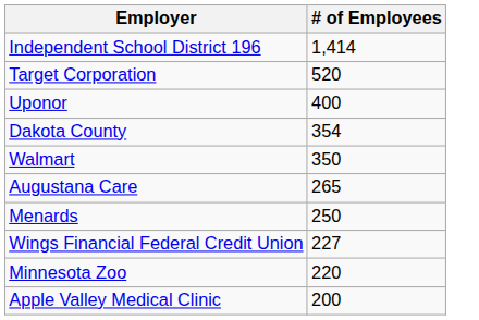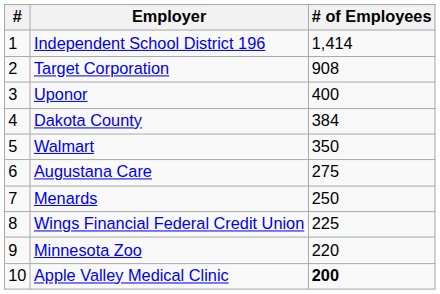+ column: # | 1 | 2 | 3 | 4 | 5 | 6 | 7 | 8 | 9 | 10
Target Corporation | # of Employees: 520 -> 908
Dakota County | # of Employees: 354 -> 384
Augustana Care | # of Employees: 265 -> 275
Wings Financial Federal Credit Union | # of Employees: 227 -> 225
Apple Valley Medical Clinic | # of Employees: normal -> bold
